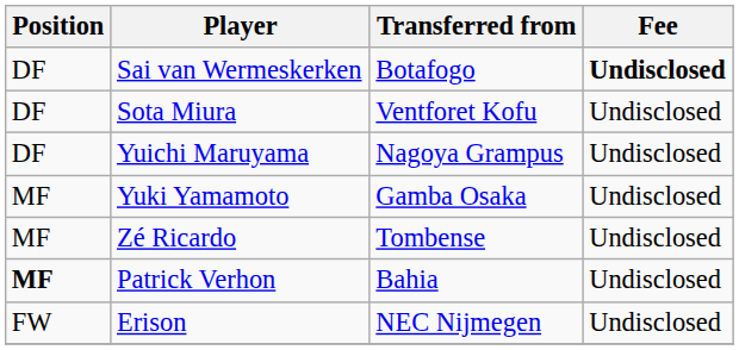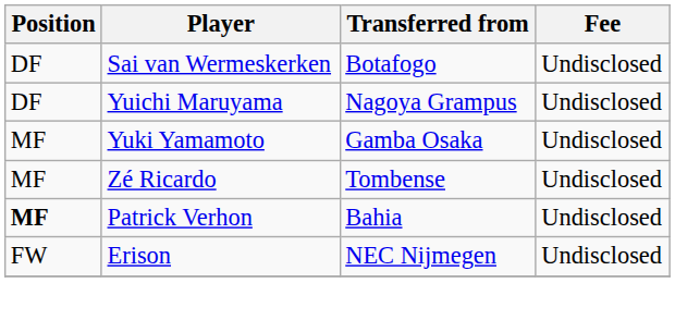Sai van Wermeskerken | Fee: bold -> normal
- row: DF | Sota Miura | Ventforet Kofu | Undisclosed
